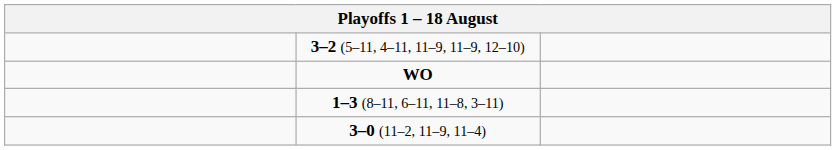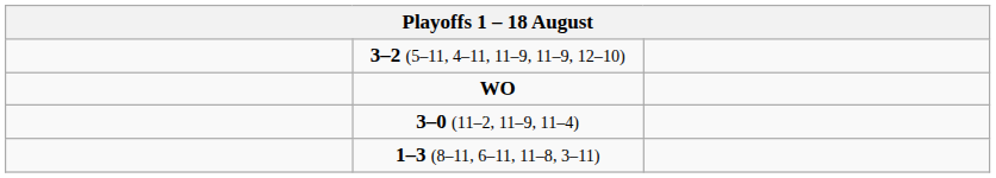rows swapped: 1–3 (8–11, 6–11, 11–8, 3–11) <-> 3–0 (11–2, 11–9, 11–4)
